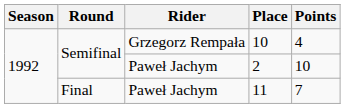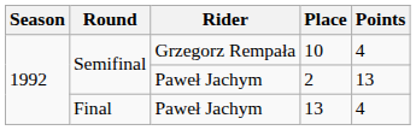Semifinal / Paweł Jachym | Points: 10 -> 13
Final | Place: 11 -> 13
Final | Points: 7 -> 4
